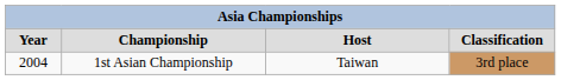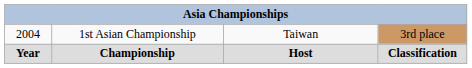rows swapped: Year <-> 2004
